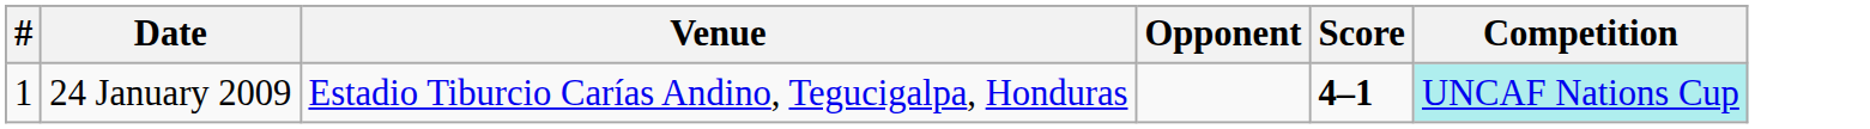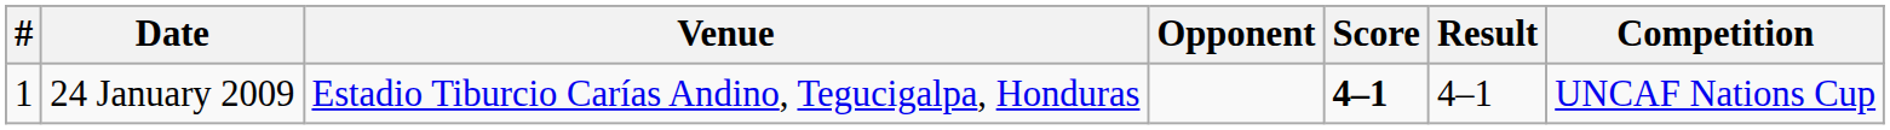+ column: Result | 4–1
24 January 2009 | Competition: paleturquoise background -> no background
